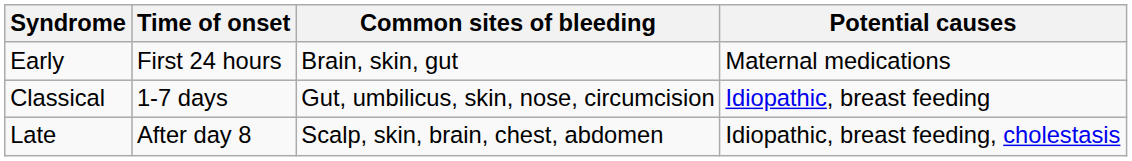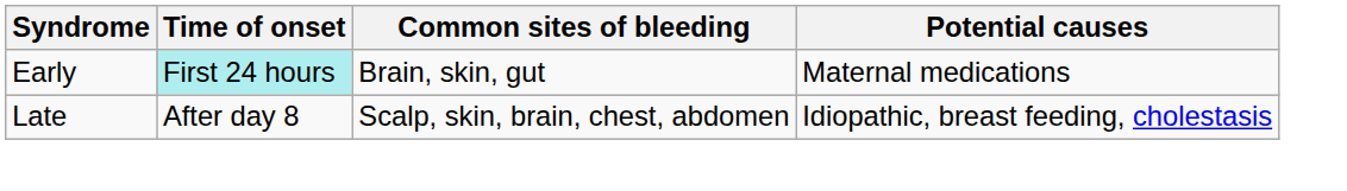Early | Time of onset: no background -> paleturquoise background
- row: Classical | 1-7 days | Gut, umbilicus, skin, nose, circumcision | Idiopathic, breast feeding
